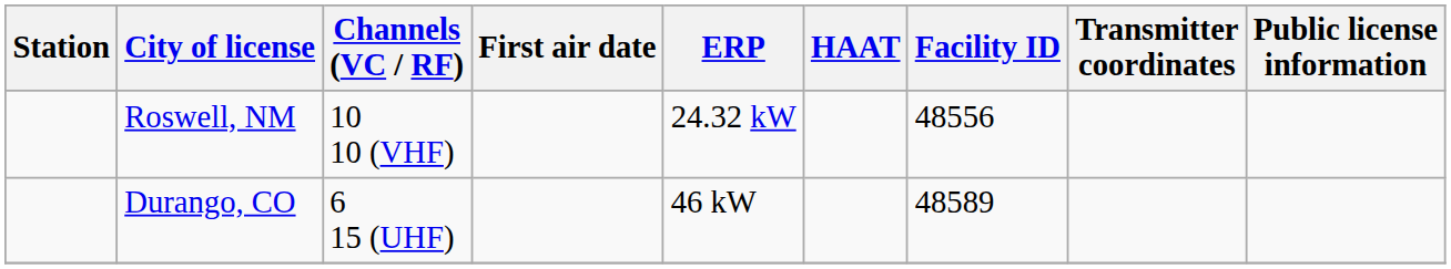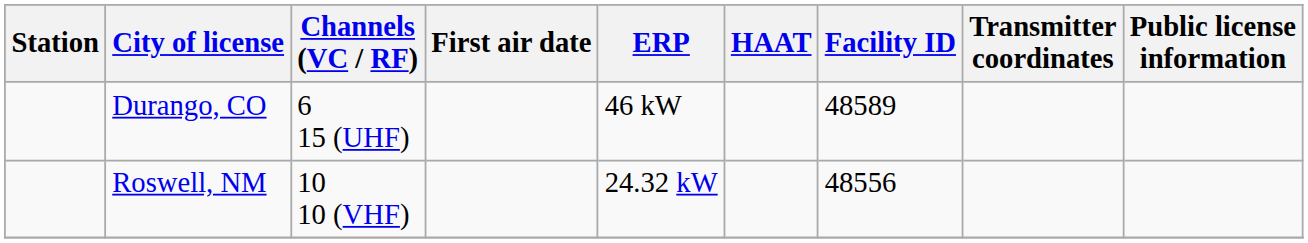rows swapped: Roswell, NM <-> Durango, CO
